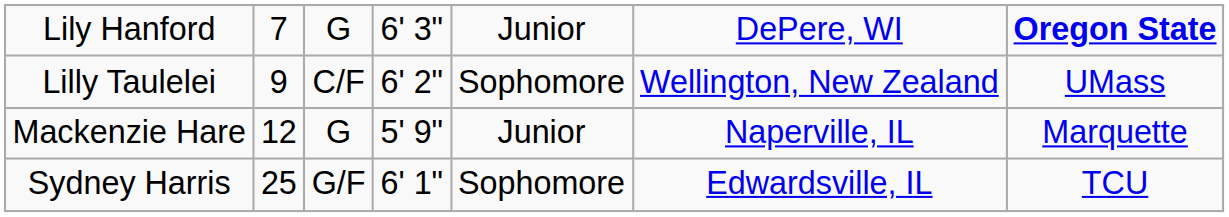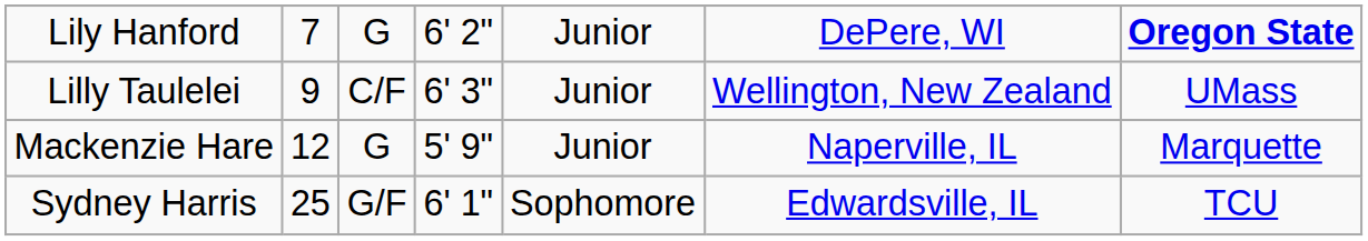Lily Hanford | column 4: 6' 3" -> 6' 2"
Lilly Taulelei | column 4: 6' 2" -> 6' 3"
Lilly Taulelei | column 5: Sophomore -> Junior
